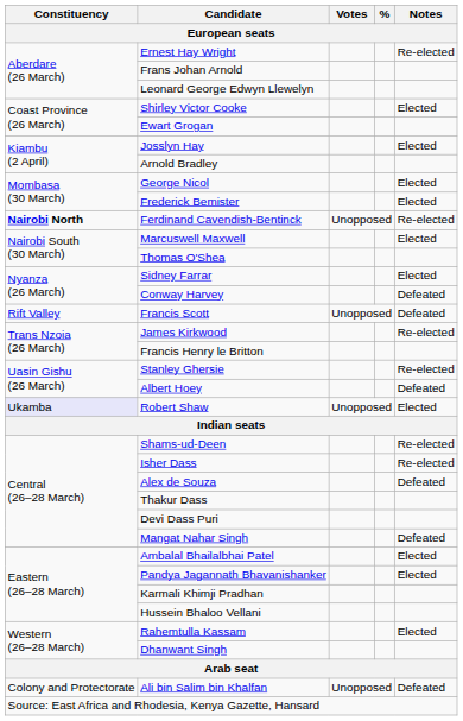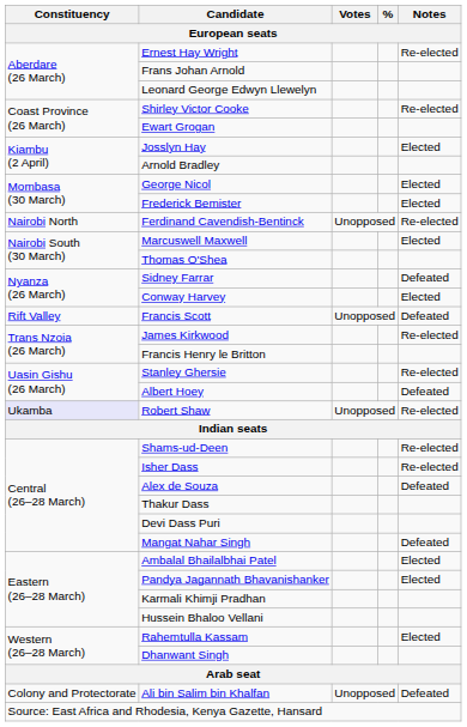Shirley Victor Cooke | Notes: Elected -> Re-elected
Ferdinand Cavendish-Bentinck | Constituency: bold -> normal
Sidney Farrar | Notes: Elected -> Defeated
Conway Harvey | Notes: Defeated -> Elected
Robert Shaw | Notes: Elected -> Re-elected
